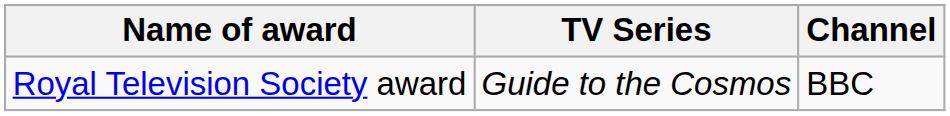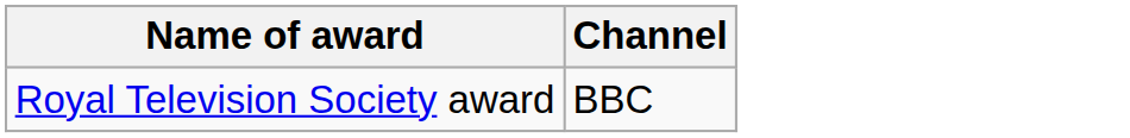- column: TV Series | Guide to the Cosmos
